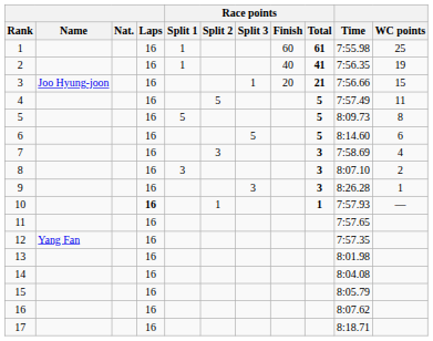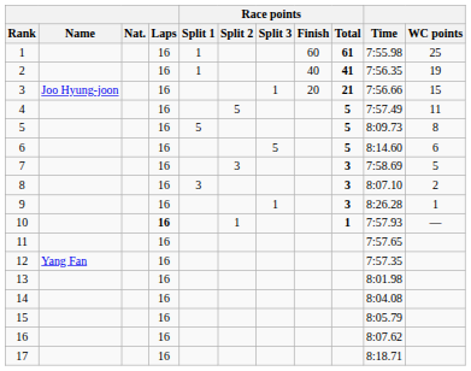7 | WC points: 4 -> 5
9 | Race points / Split 3: 3 -> 1
